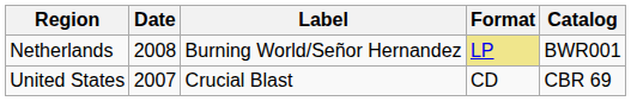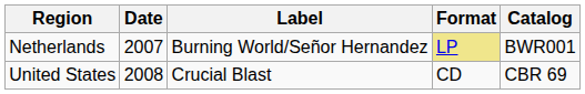Netherlands | Date: 2008 -> 2007
United States | Date: 2007 -> 2008
